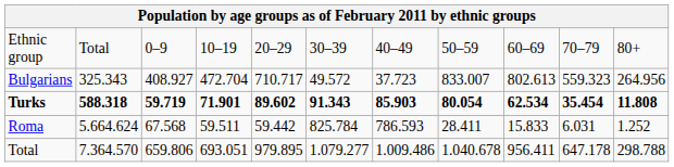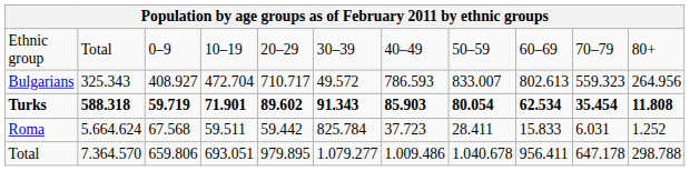Bulgarians | column 7: 37.723 -> 786.593
Roma | column 7: 786.593 -> 37.723
